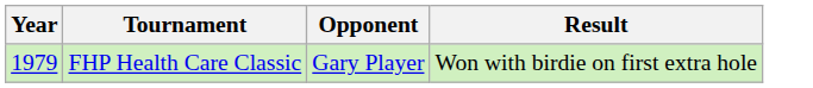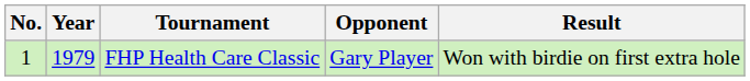+ column: No. | 1
